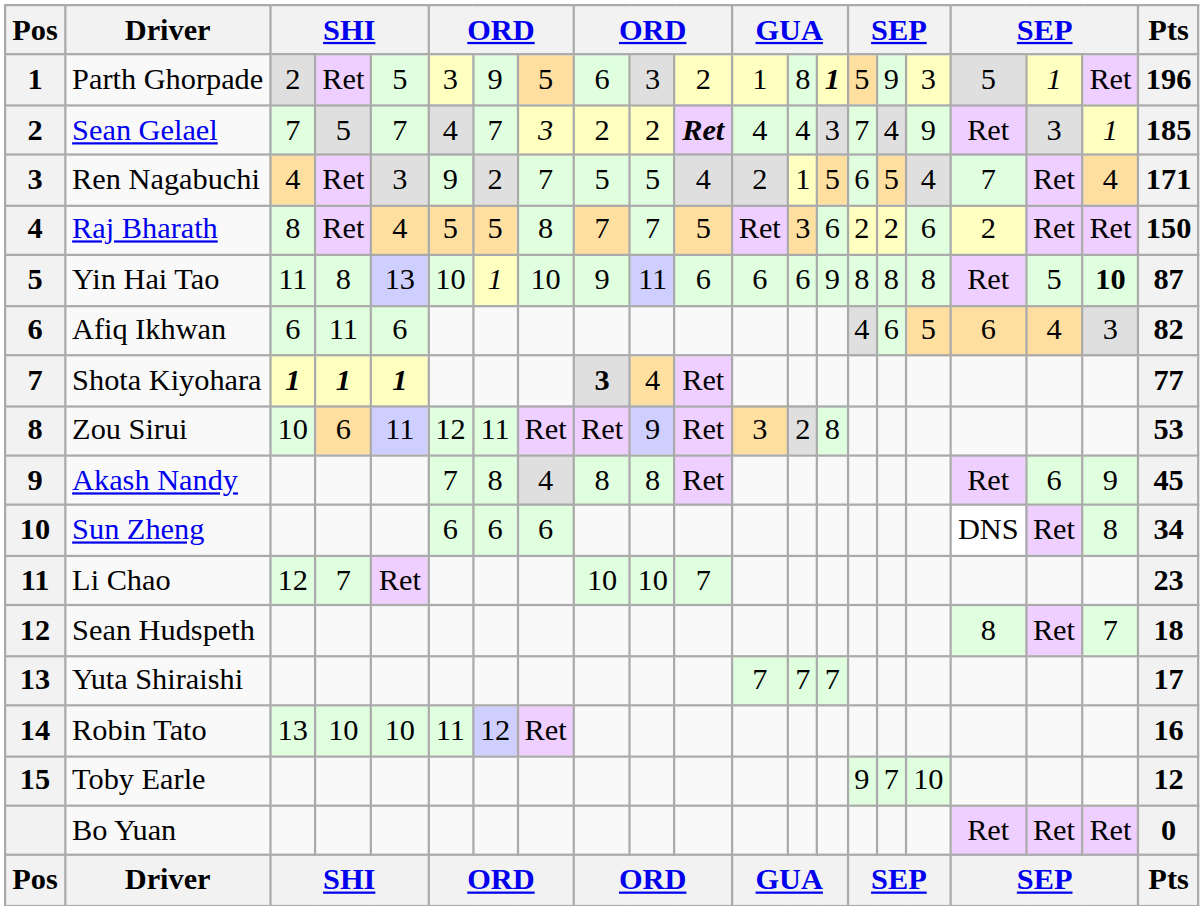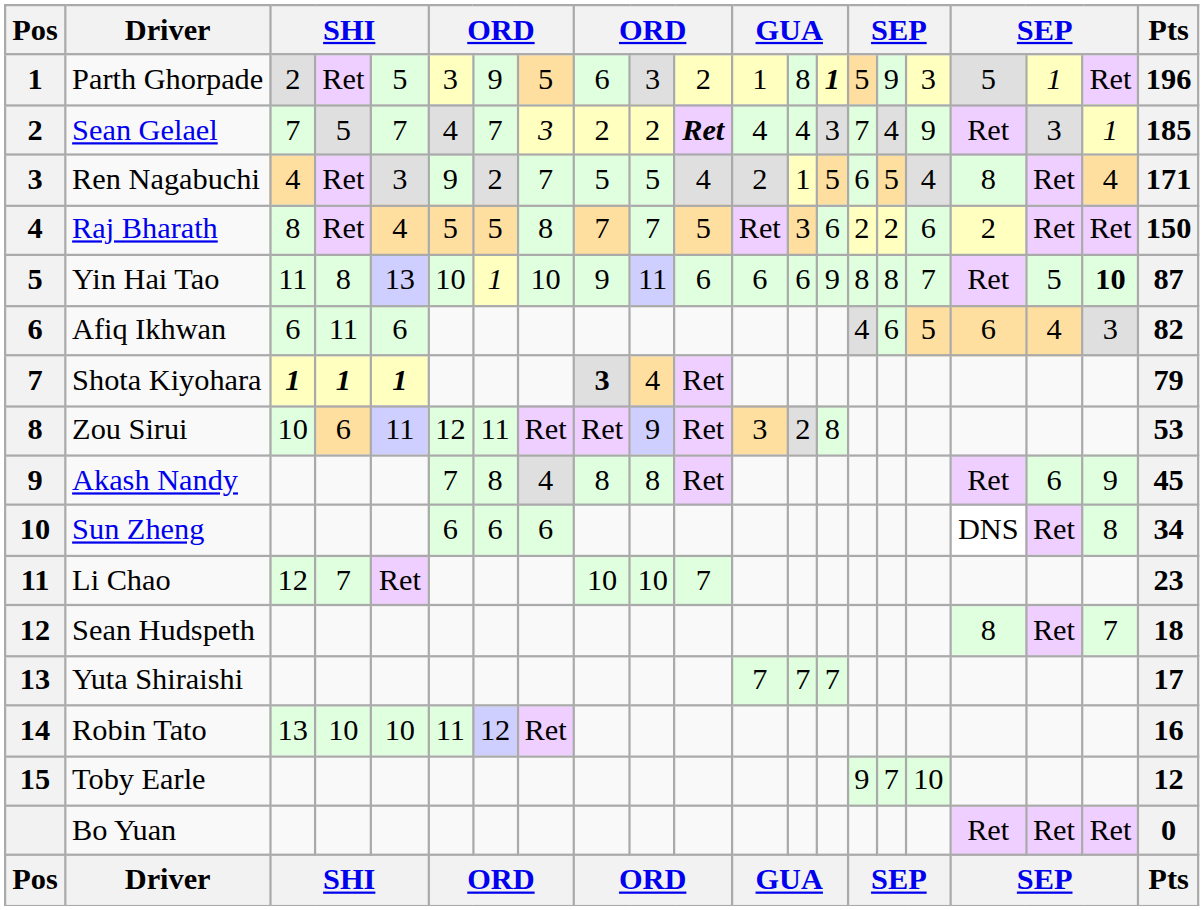Ren Nagabuchi | column 18: 7 -> 8
Yin Hai Tao | column 17: 8 -> 7
Shota Kiyohara | Pts: 77 -> 79
